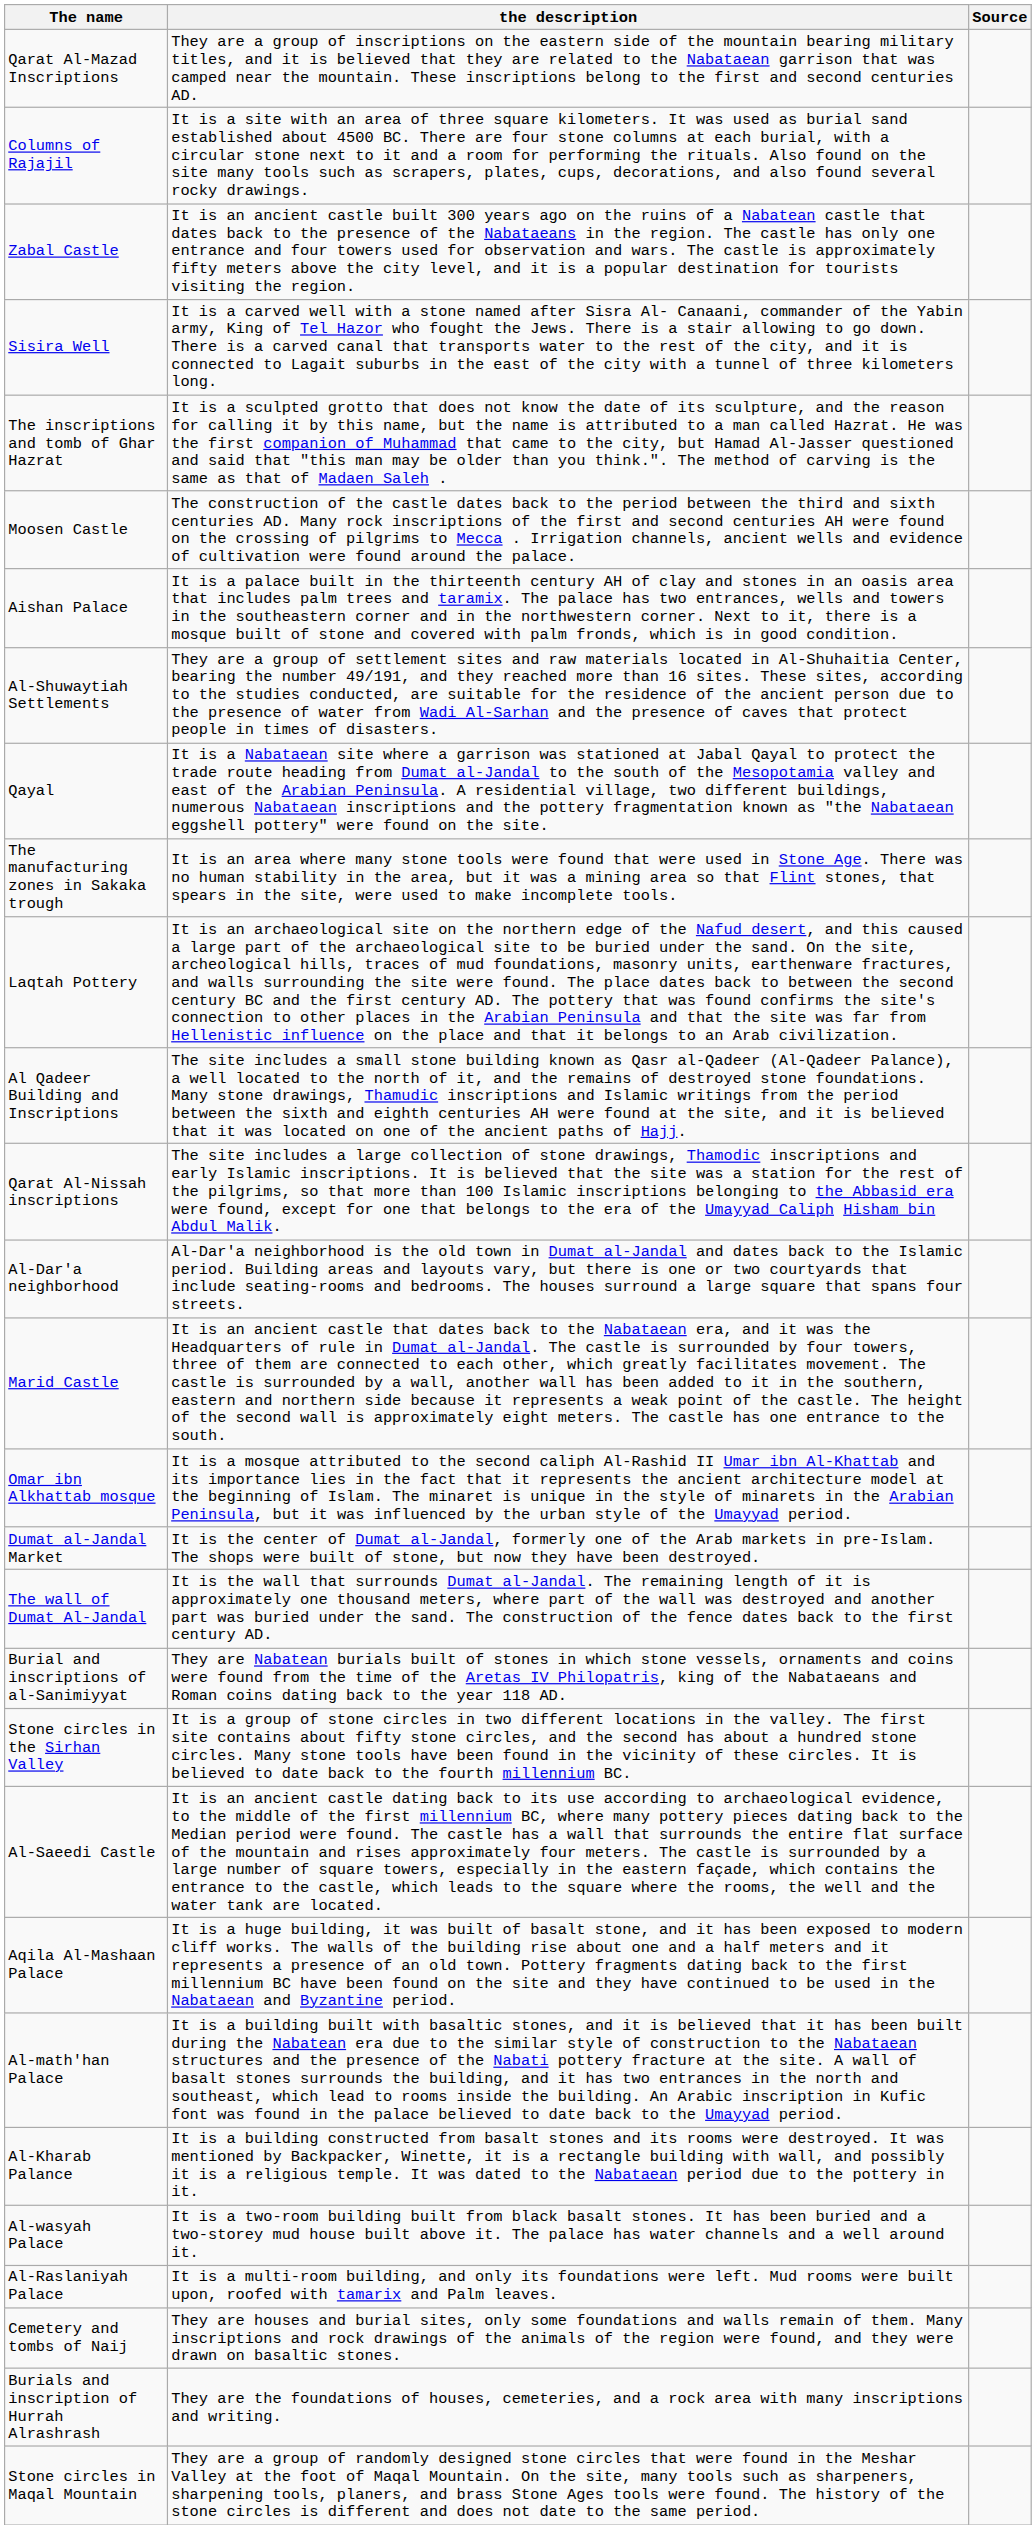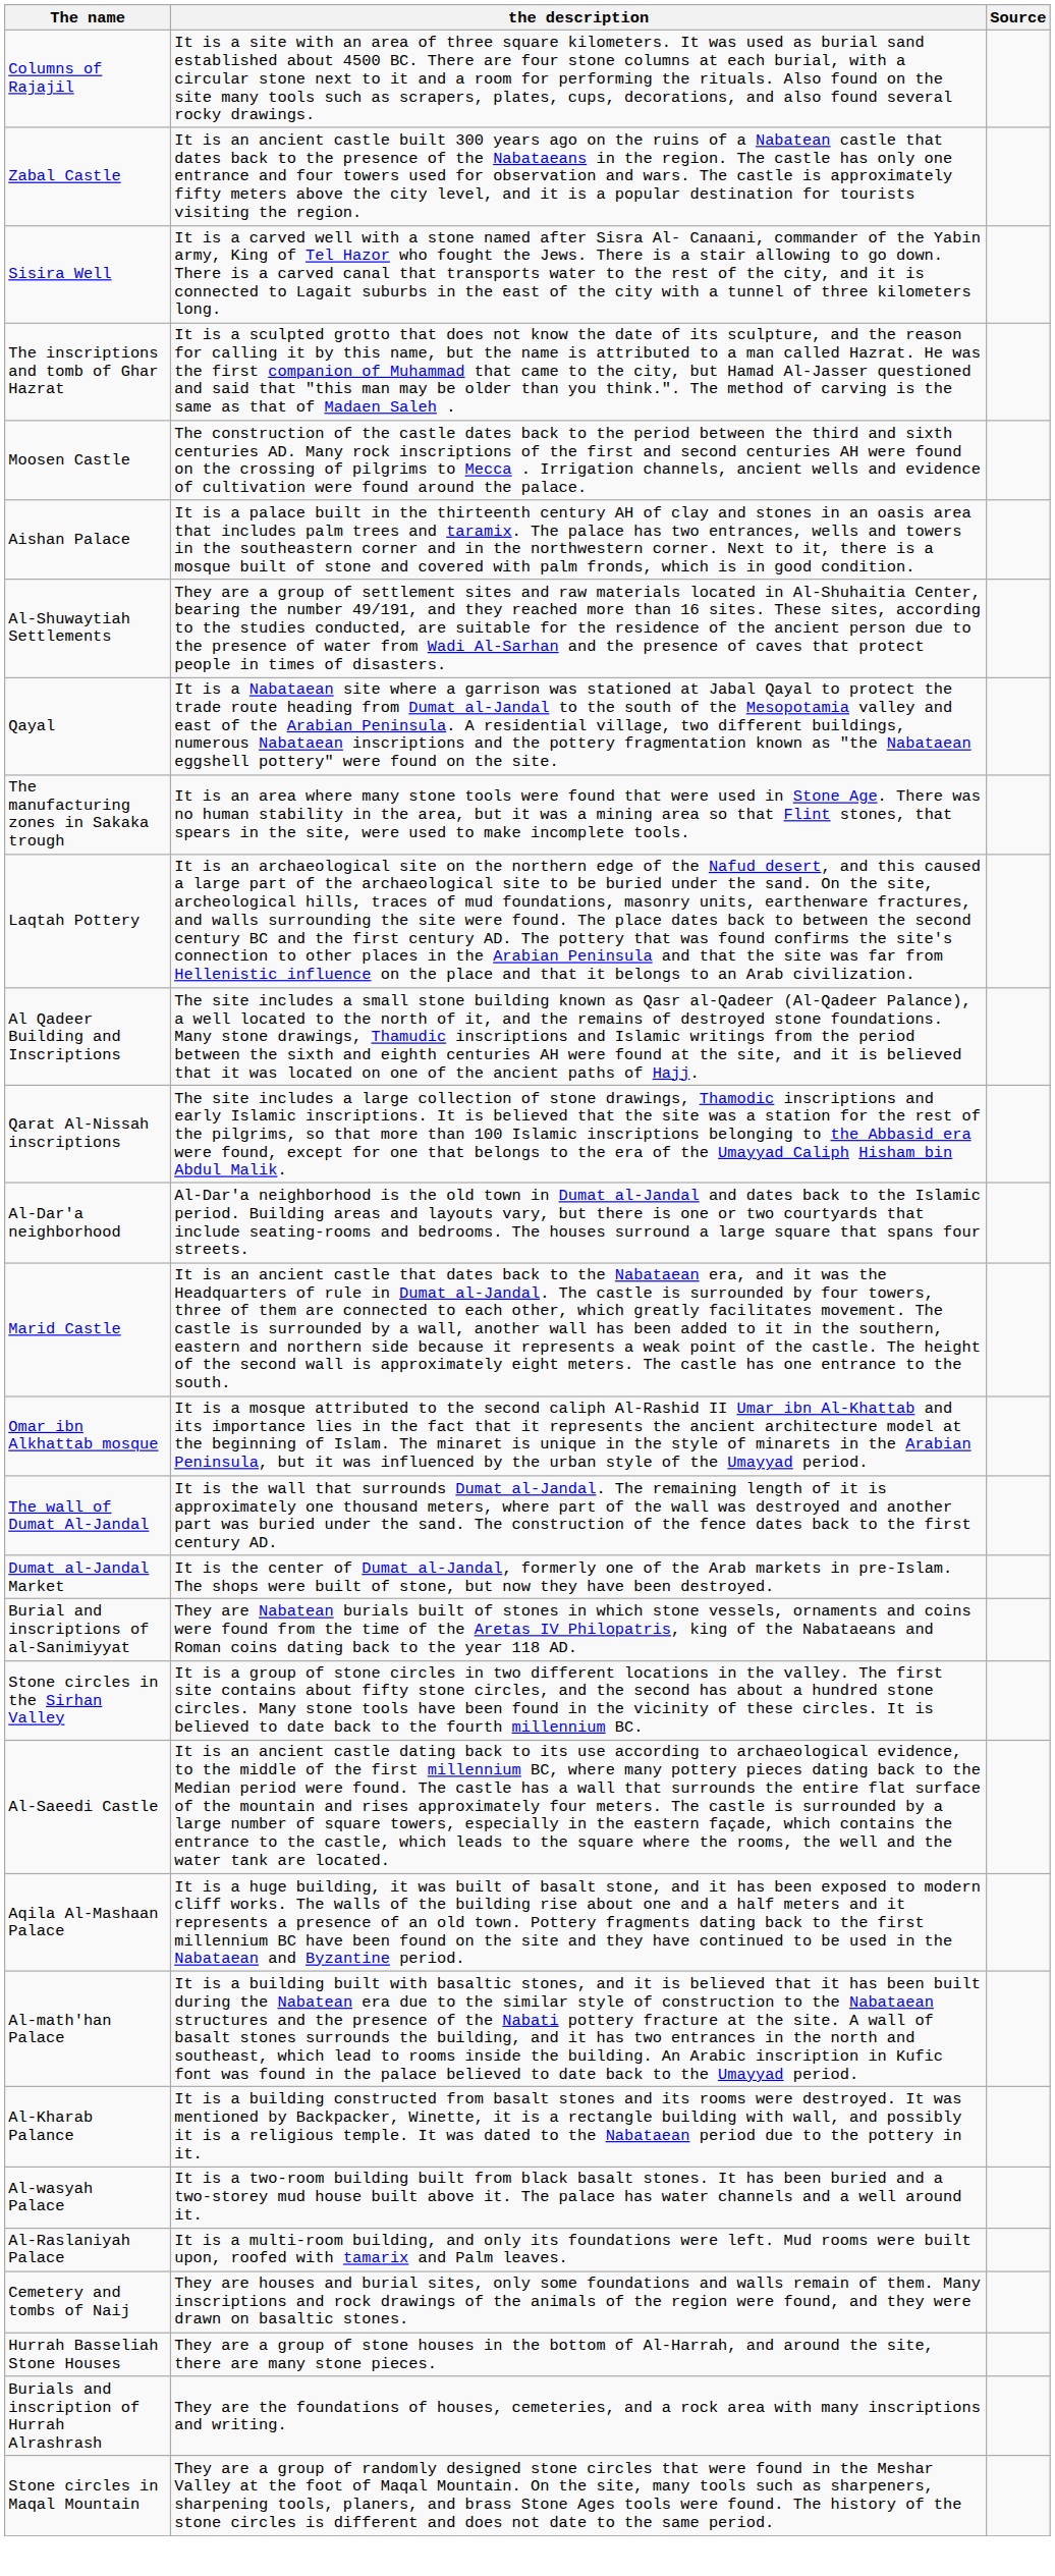- row: Qarat Al-Mazad Inscriptions | They are a group of inscriptions on the eastern side of the mountain bearing military titles, and it is believed that they are related to the Nabataean garrison that was camped near the mountain. These inscriptions belong to the first and second centuries AD.
rows swapped: The wall of Dumat Al-Jandal <-> Dumat al-Jandal Market
+ row: Hurrah Basseliah Stone Houses | They are a group of stone houses in the bottom of Al-Harrah, and around the site, there are many stone pieces.
